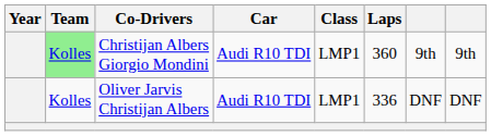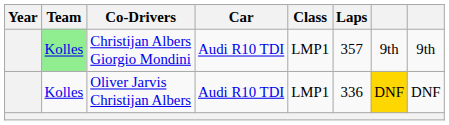Christijan Albers Giorgio Mondini | Laps: 360 -> 357
Oliver Jarvis Christijan Albers | column 7: no background -> gold background
